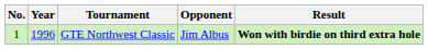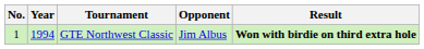GTE Northwest Classic | Year: 1996 -> 1994
